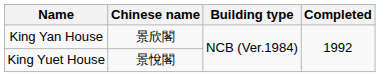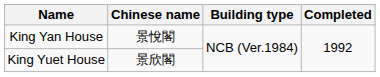King Yan House | Chinese name: 景欣閣 -> 景悅閣
King Yuet House | Chinese name: 景悅閣 -> 景欣閣
